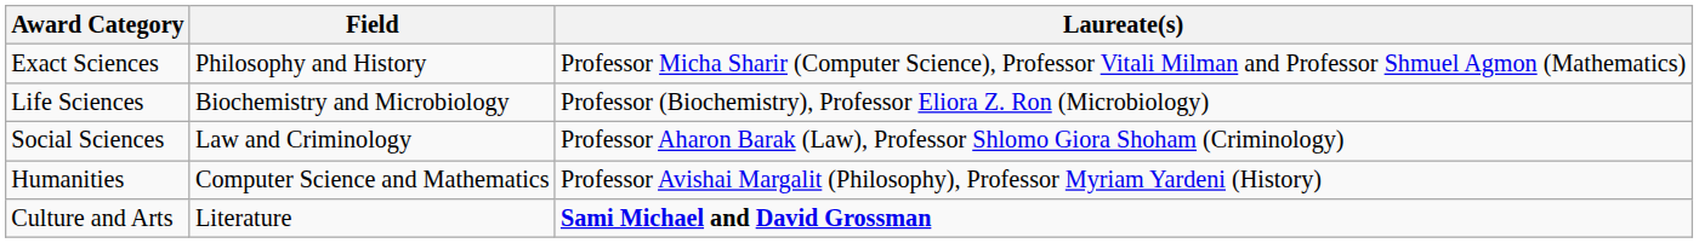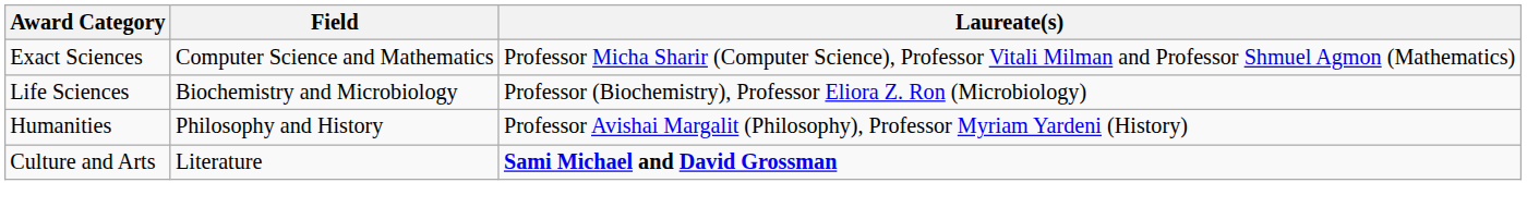Exact Sciences | Field: Philosophy and History -> Computer Science and Mathematics
- row: Social Sciences | Law and Criminology | Professor Aharon Barak (Law), Professor Shlomo Giora Shoham (Criminology)
Humanities | Field: Computer Science and Mathematics -> Philosophy and History
